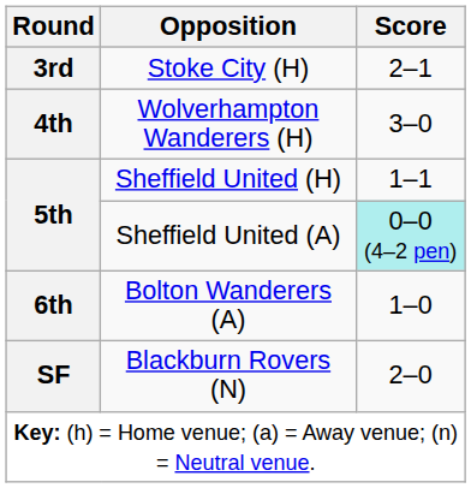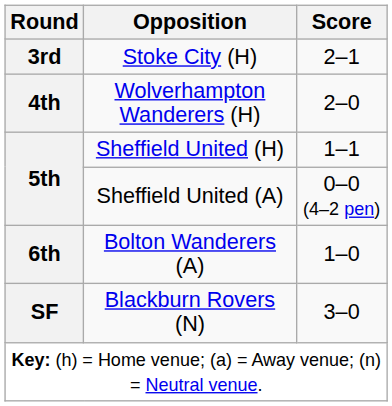Wolverhampton Wanderers (H) | Score: 3–0 -> 2–0
Sheffield United (A) | Score: paleturquoise background -> no background
Blackburn Rovers (N) | Score: 2–0 -> 3–0
